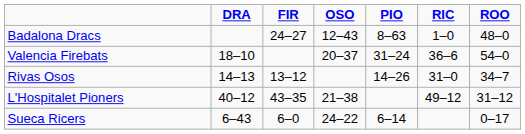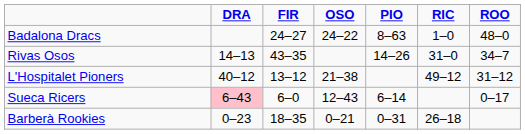Badalona Dracs | OSO: 12–43 -> 24–22
- row: Valencia Firebats | 18–10 | 20–37 | 31–24 | 36–6 | 54–0
Rivas Osos | FIR: 13–12 -> 43–35
L'Hospitalet Pioners | FIR: 43–35 -> 13–12
Sueca Ricers | DRA: no background -> pink background
Sueca Ricers | OSO: 24–22 -> 12–43
+ row: Barberà Rookies | 0–23 | 18–35 | 0–21 | 0–31 | 26–18
